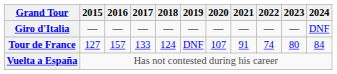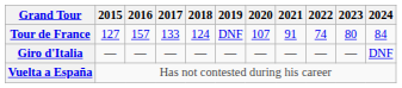rows swapped: Giro d'Italia <-> Tour de France
